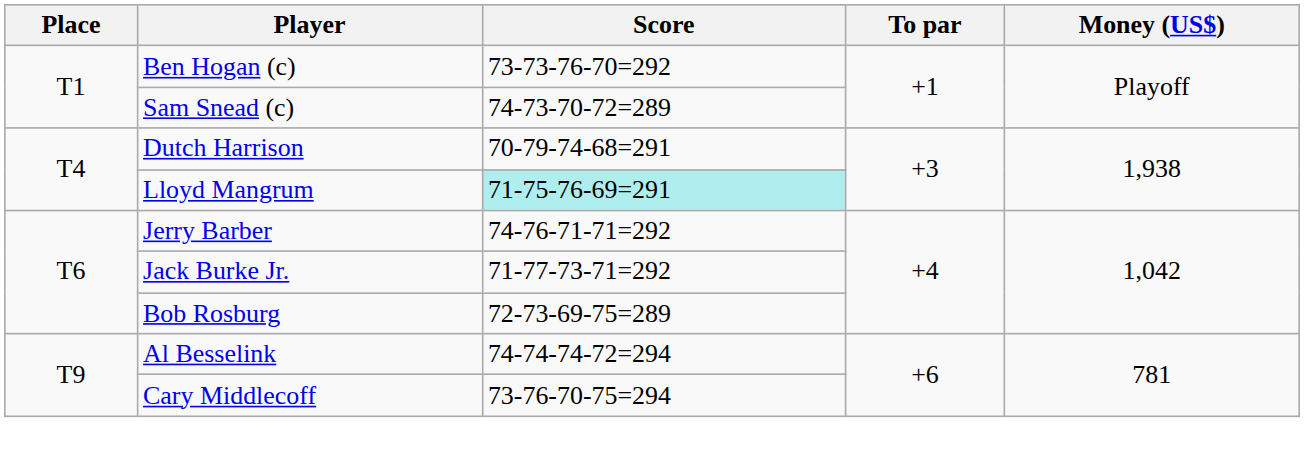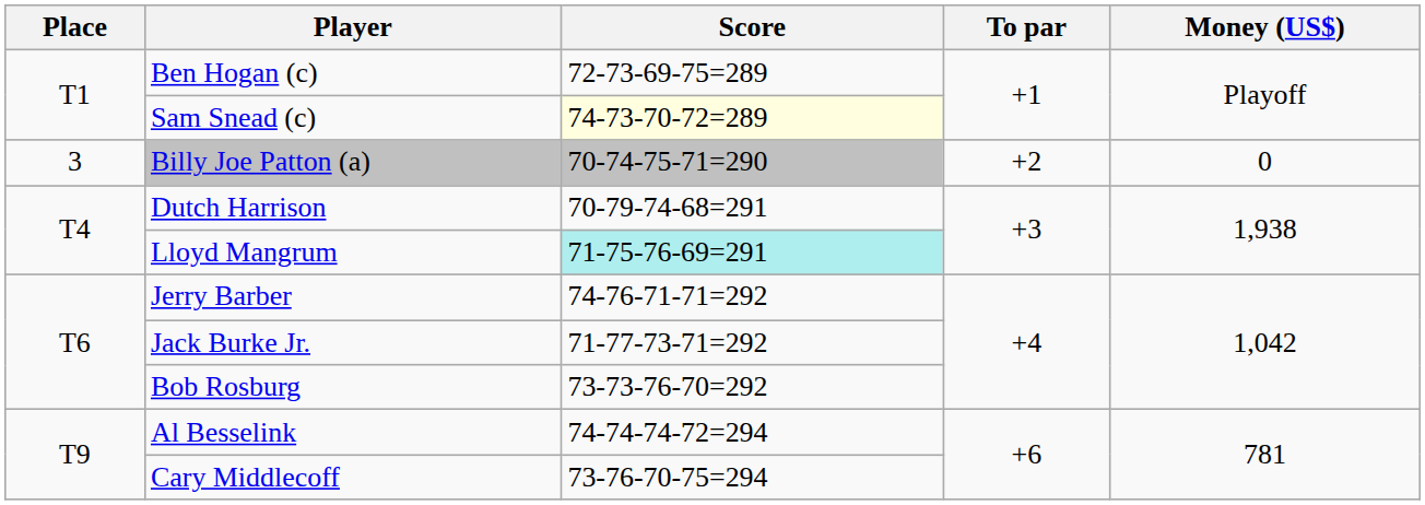Ben Hogan (c) | Score: 73-73-76-70=292 -> 72-73-69-75=289
Sam Snead (c) | Score: no background -> lightyellow background
+ row: 3 | Billy Joe Patton (a) | 70-74-75-71=290 | +2 | 0
Bob Rosburg | Score: 72-73-69-75=289 -> 73-73-76-70=292
